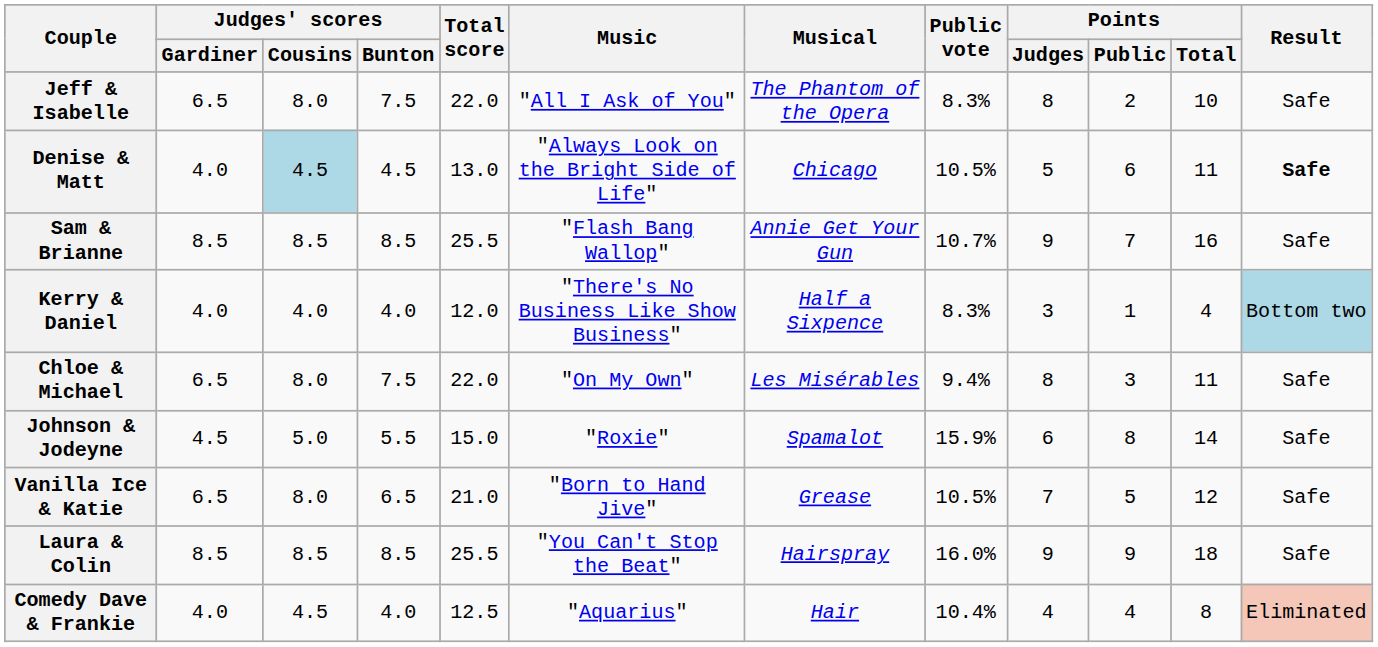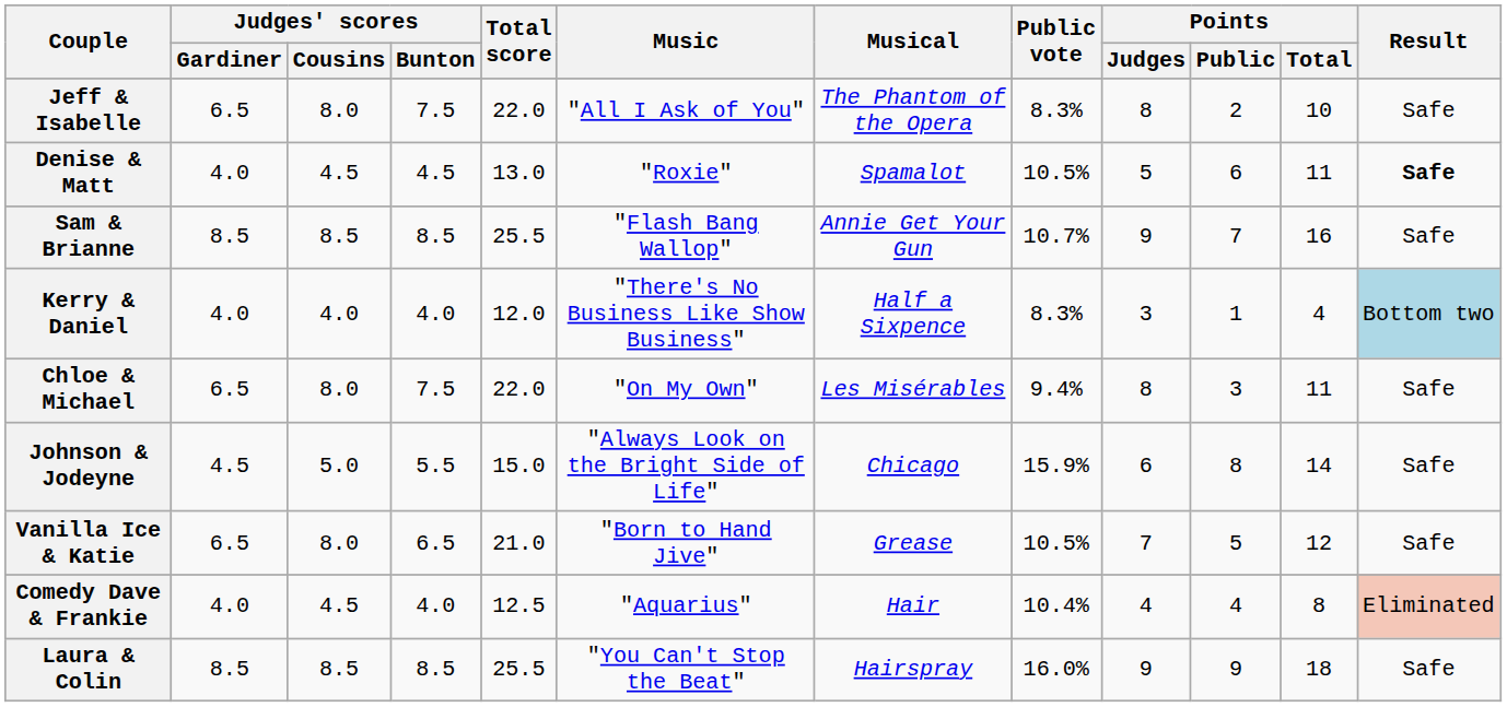Denise & Matt | Judges' scores / Cousins: lightblue background -> no background
Denise & Matt | Music: "Always Look on the Bright Side of Life" -> "Roxie"
Denise & Matt | Musical: Chicago -> Spamalot
Johnson & Jodeyne | Music: "Roxie" -> "Always Look on the Bright Side of Life"
Johnson & Jodeyne | Musical: Spamalot -> Chicago
rows swapped: Comedy Dave & Frankie <-> Laura & Colin
